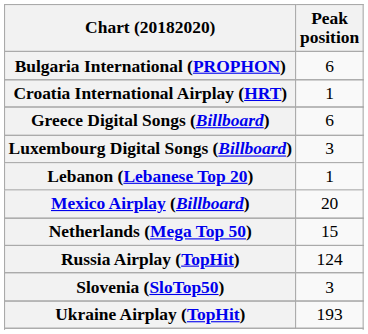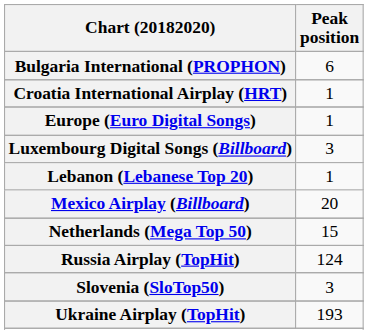+ row: Europe (Euro Digital Songs) | 1
- row: Greece Digital Songs (Billboard) | 6
